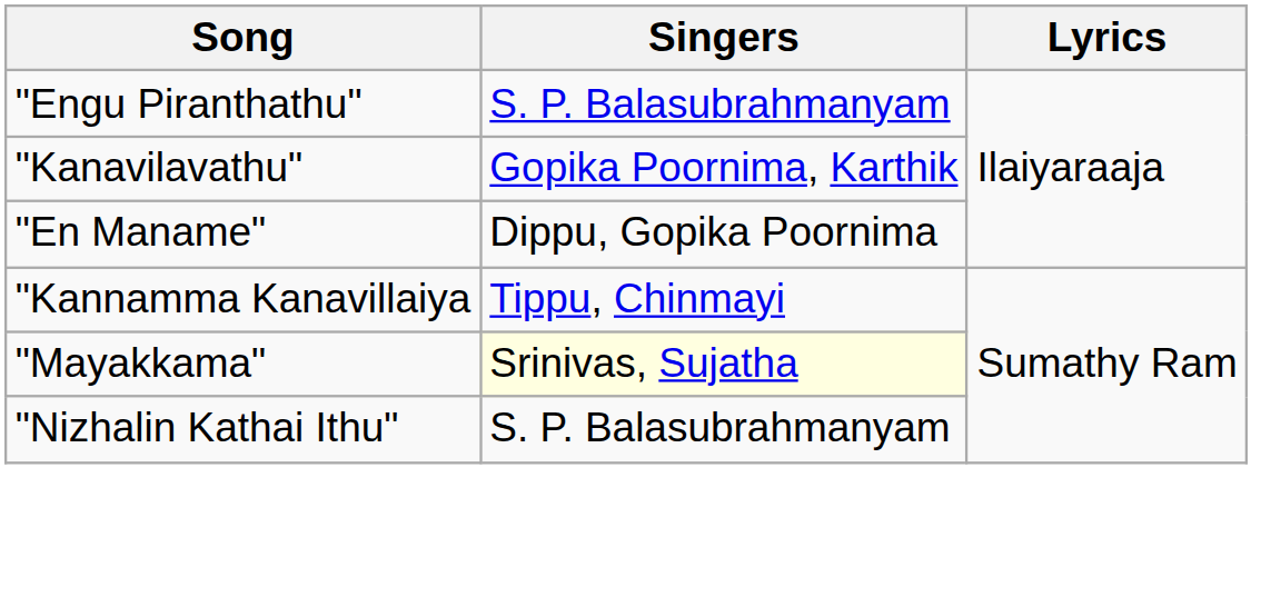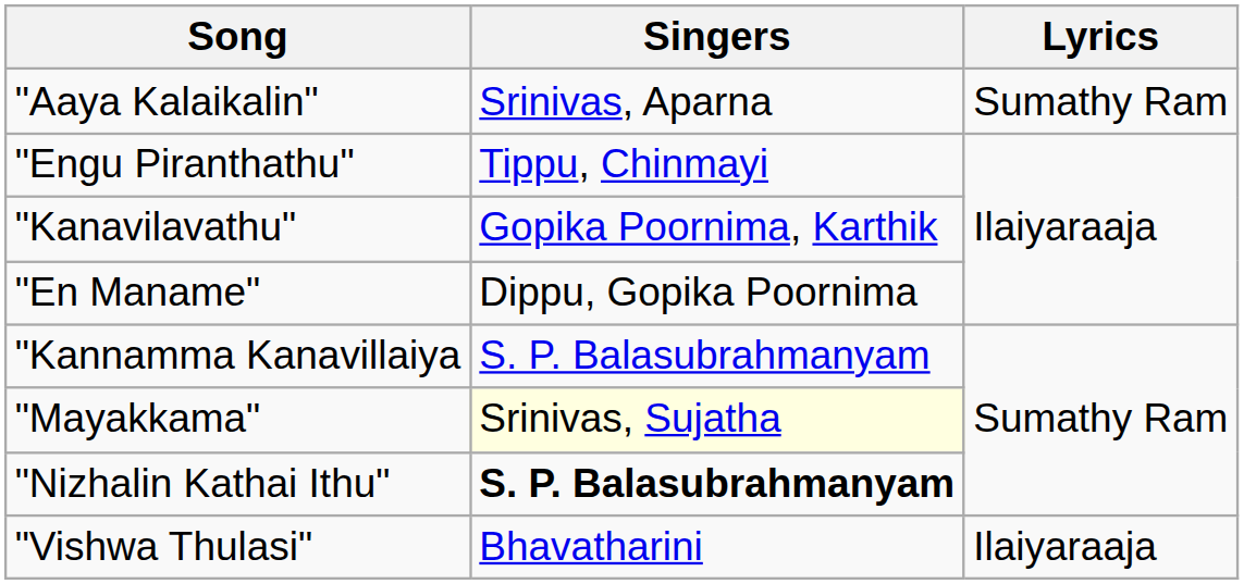+ row: "Aaya Kalaikalin" | Srinivas, Aparna | Sumathy Ram
"Engu Piranthathu" | Singers: S. P. Balasubrahmanyam -> Tippu, Chinmayi
"Kannamma Kanavillaiya | Singers: Tippu, Chinmayi -> S. P. Balasubrahmanyam
"Nizhalin Kathai Ithu" | Singers: normal -> bold
+ row: "Vishwa Thulasi" | Bhavatharini | Ilaiyaraaja
